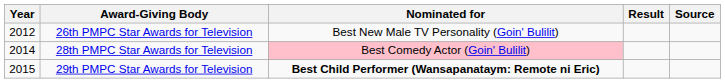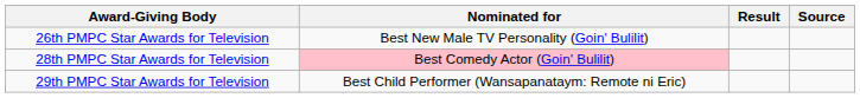- column: Year | 2012 | 2014 | 2015
29th PMPC Star Awards for Television | Nominated for: bold -> normal
